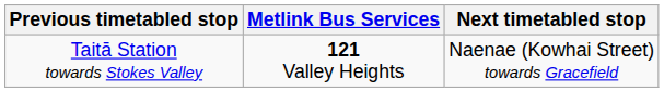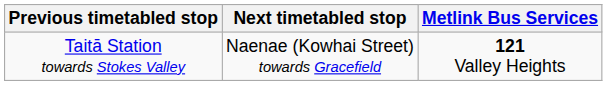columns swapped: Metlink Bus Services <-> Next timetabled stop
